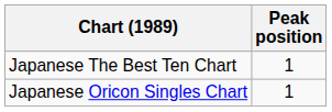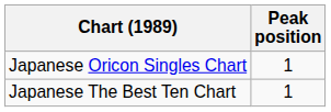rows swapped: Japanese Oricon Singles Chart <-> Japanese The Best Ten Chart
